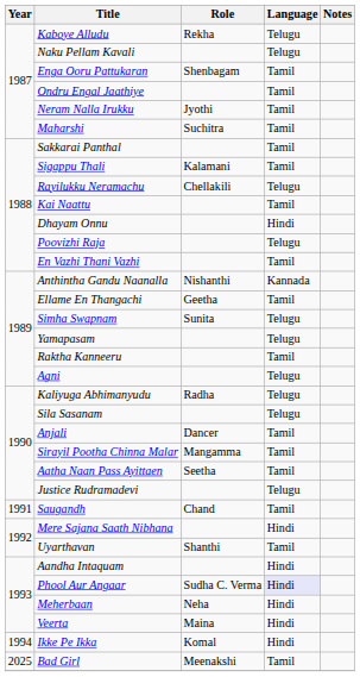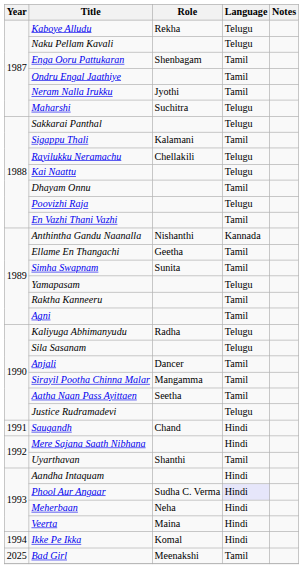Maharshi | Language: Tamil -> Telugu
Sakkarai Panthal | Language: Tamil -> Telugu
Kai Naattu | Language: Tamil -> Telugu
Dhayam Onnu | Language: Hindi -> Tamil
Simha Swapnam | Language: Telugu -> Tamil
Agni | Language: Telugu -> Tamil
Saugandh | Language: Tamil -> Hindi
